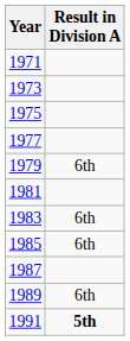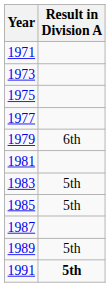1983 | Result in Division A: 6th -> 5th
1985 | Result in Division A: 6th -> 5th
1989 | Result in Division A: 6th -> 5th
